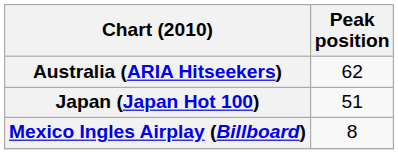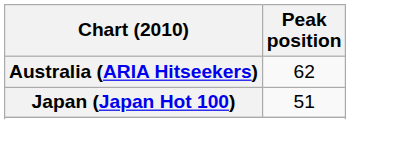- row: Mexico Ingles Airplay (Billboard) | 8
